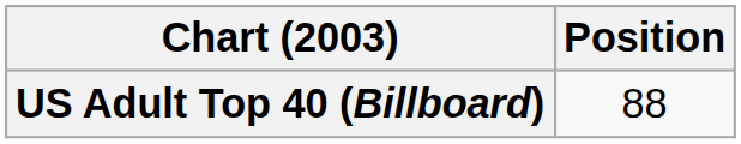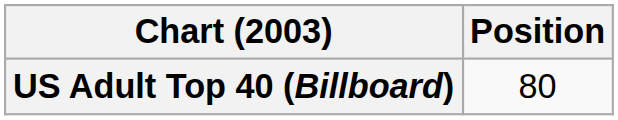US Adult Top 40 (Billboard) | Position: 88 -> 80
